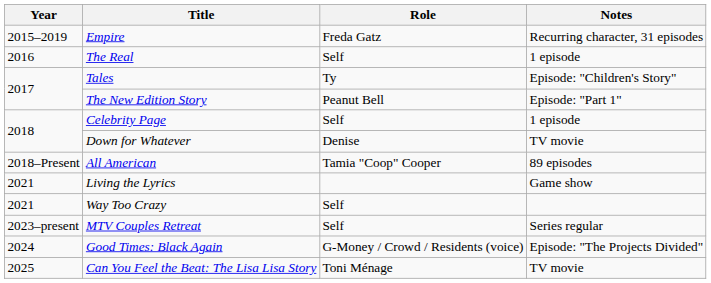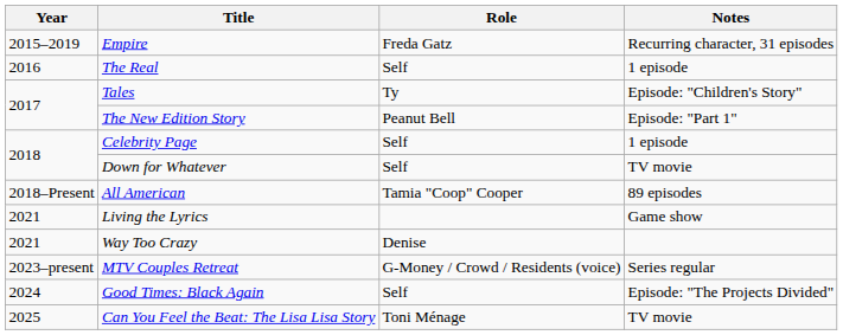Down for Whatever | Role: Denise -> Self
Way Too Crazy | Role: Self -> Denise
MTV Couples Retreat | Role: Self -> G-Money / Crowd / Residents (voice)
Good Times: Black Again | Role: G-Money / Crowd / Residents (voice) -> Self
